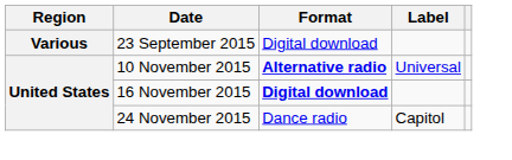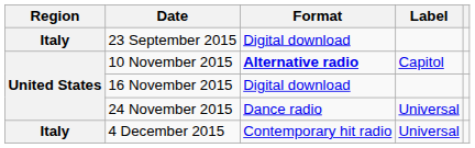23 September 2015 | Region: Various -> Italy
10 November 2015 | Label: Universal -> Capitol
16 November 2015 | Format: bold -> normal
24 November 2015 | Label: Capitol -> Universal
+ row: Italy | 4 December 2015 | Contemporary hit radio | Universal
